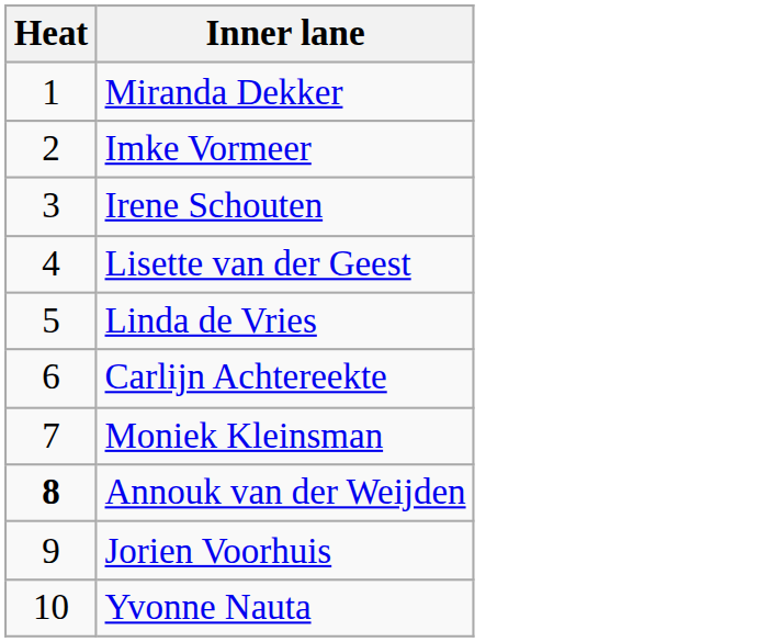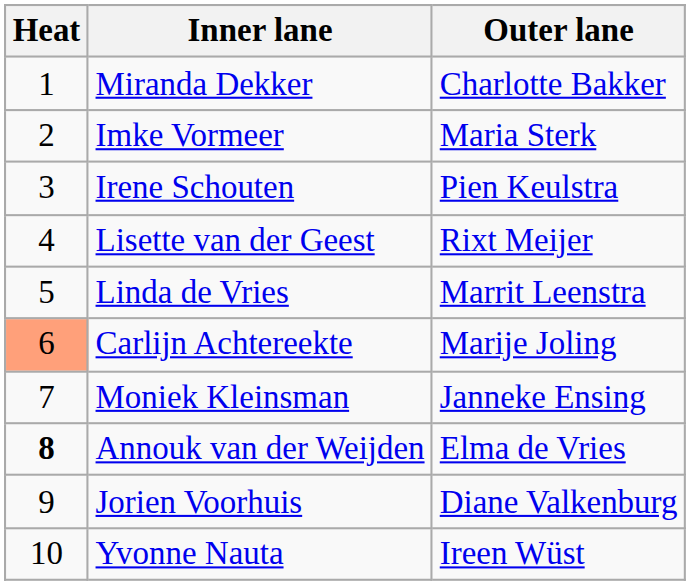+ column: Outer lane | Charlotte Bakker | Maria Sterk | Pien Keulstra | Rixt Meijer | Marrit Leenstra | Marije Joling | Janneke Ensing | Elma de Vries | Diane Valkenburg | Ireen Wüst
Carlijn Achtereekte | Heat: no background -> lightsalmon background
